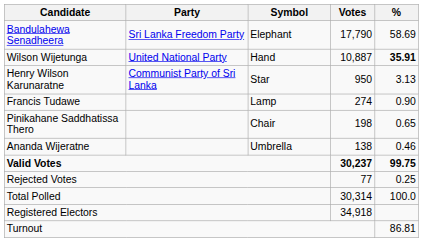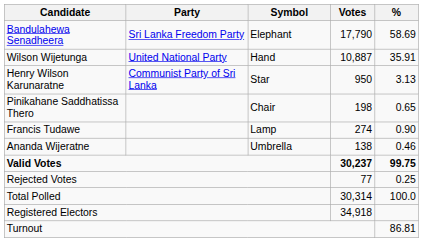Wilson Wijetunga | %: bold -> normal
rows swapped: Francis Tudawe <-> Pinikahane Saddhatissa Thero
